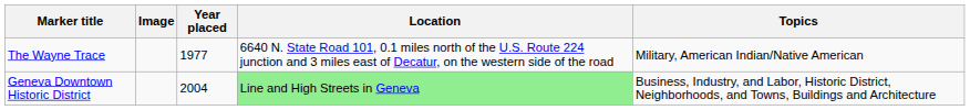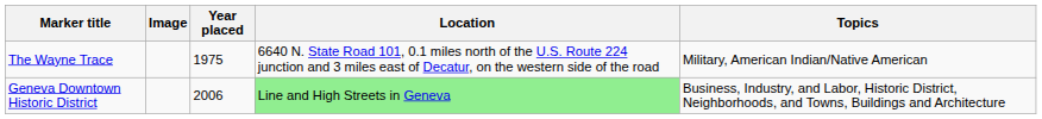The Wayne Trace | Year placed: 1977 -> 1975
Geneva Downtown Historic District | Year placed: 2004 -> 2006
